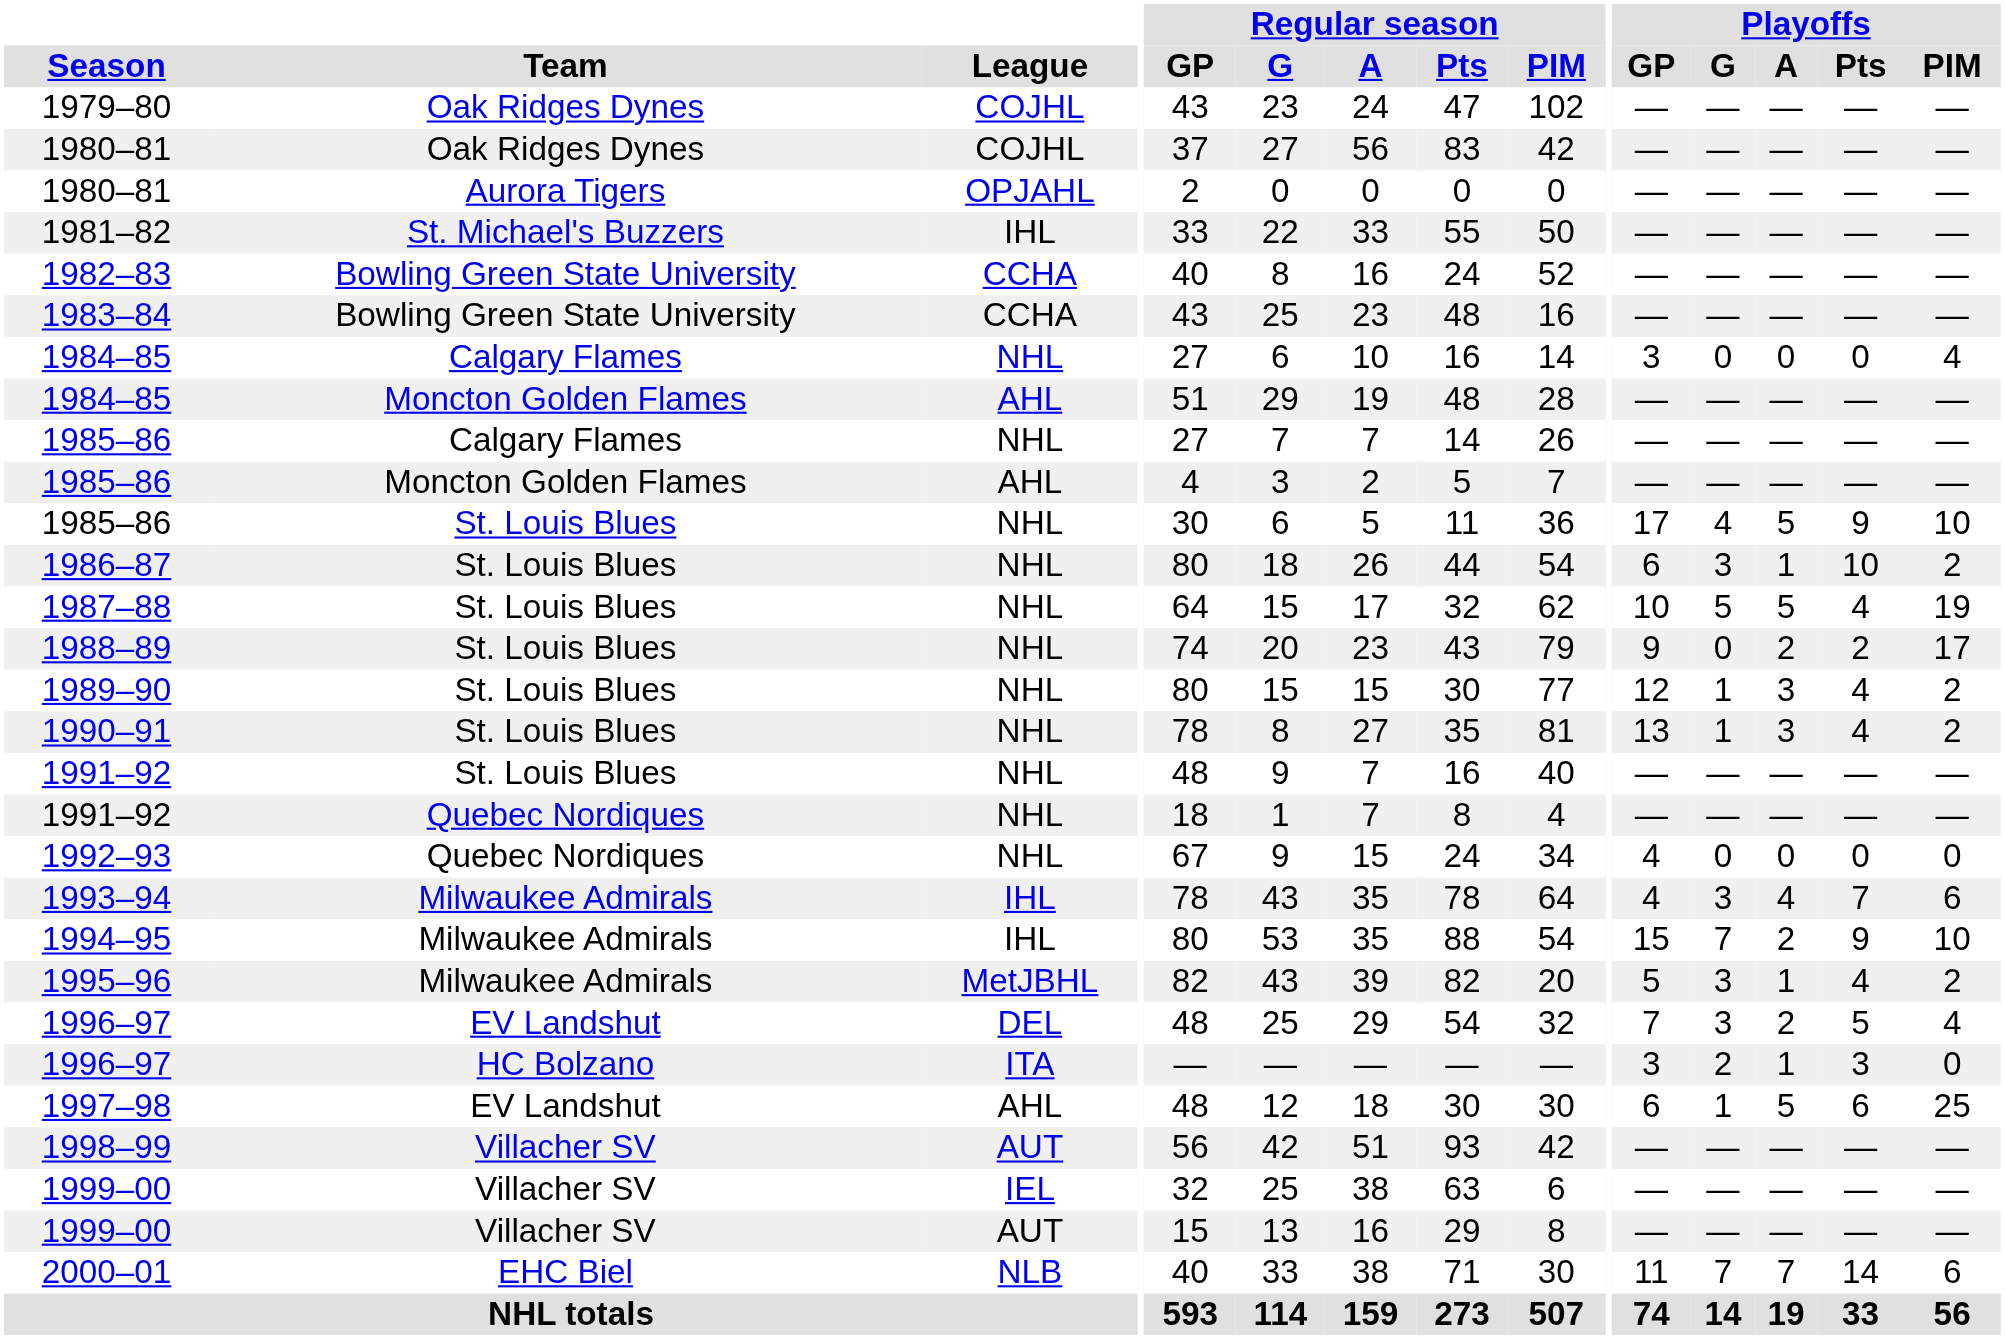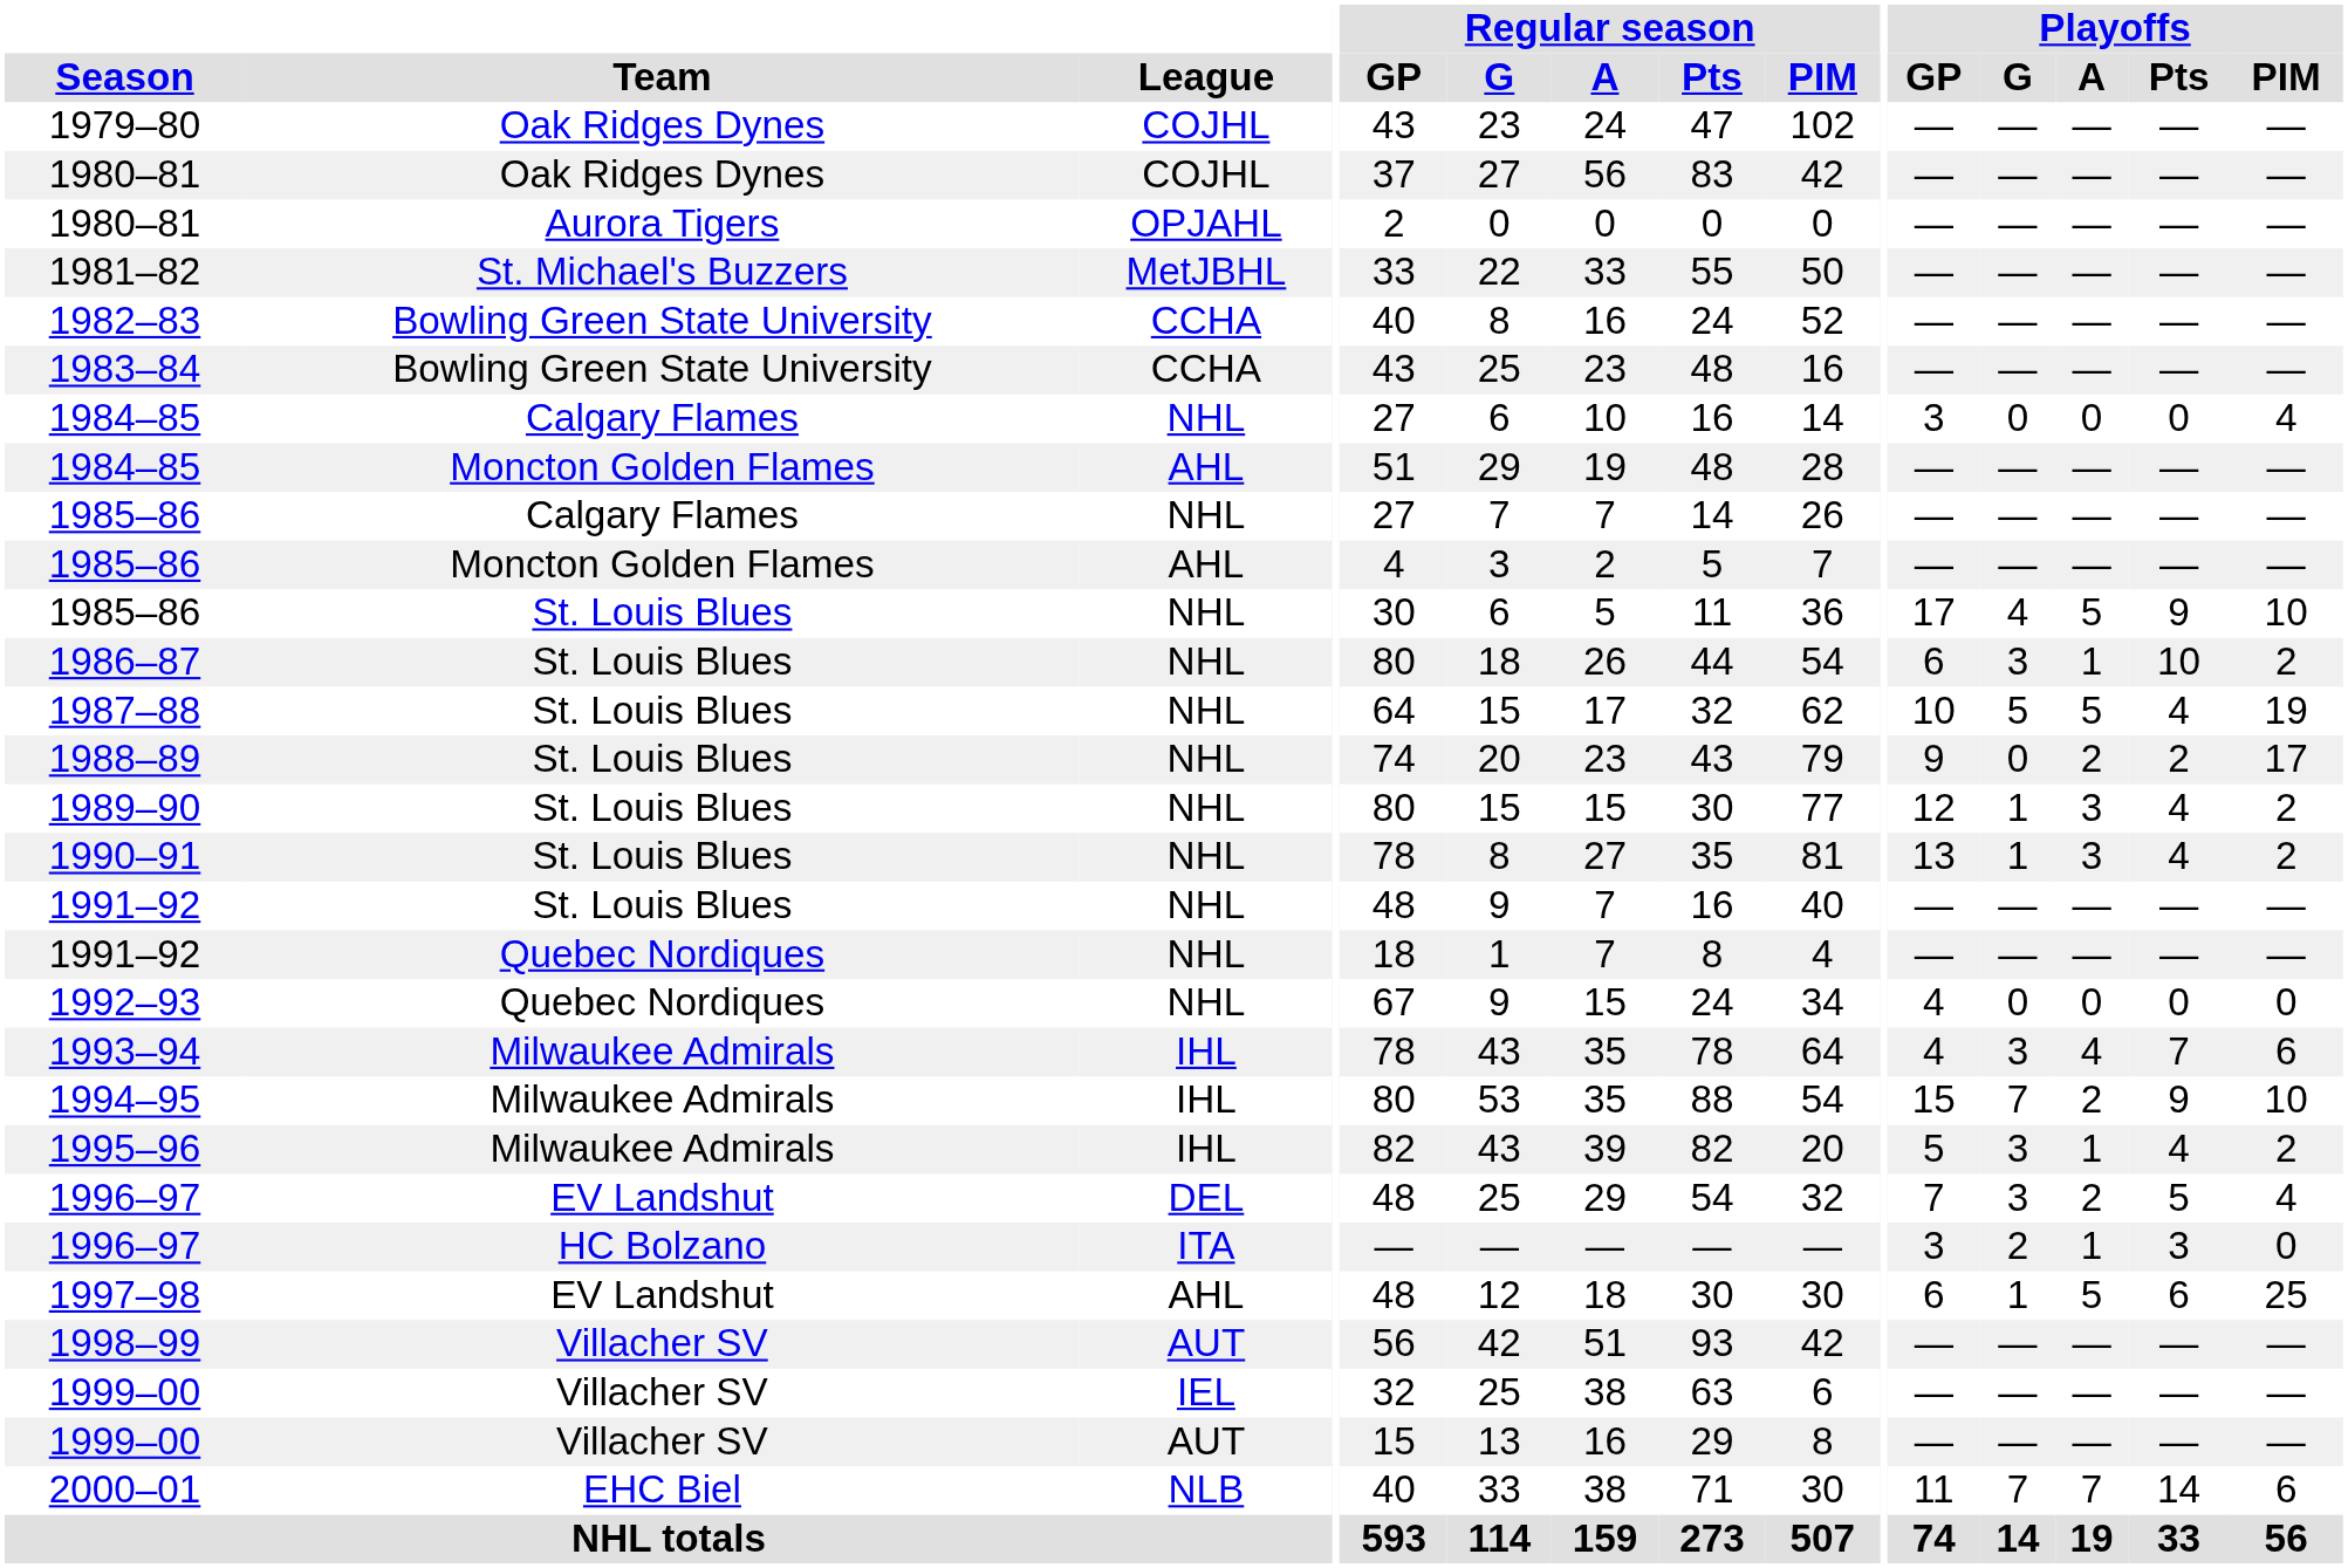1981–82 | League: IHL -> MetJBHL
1995–96 | League: MetJBHL -> IHL
